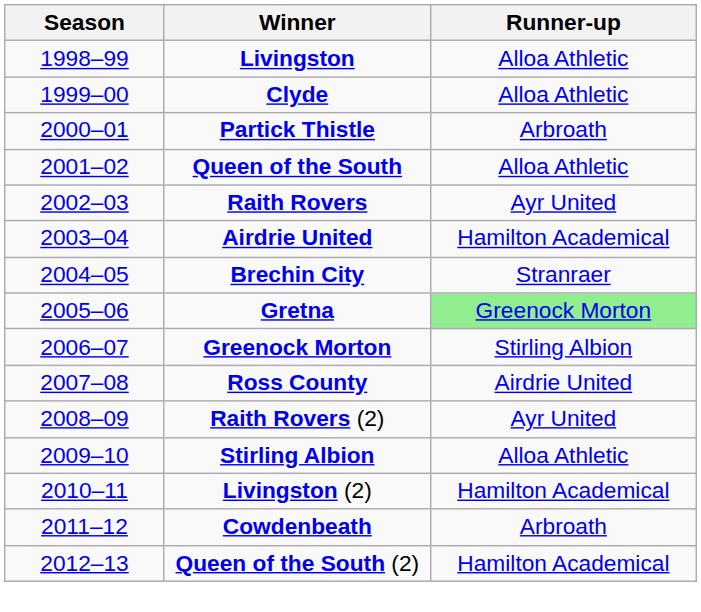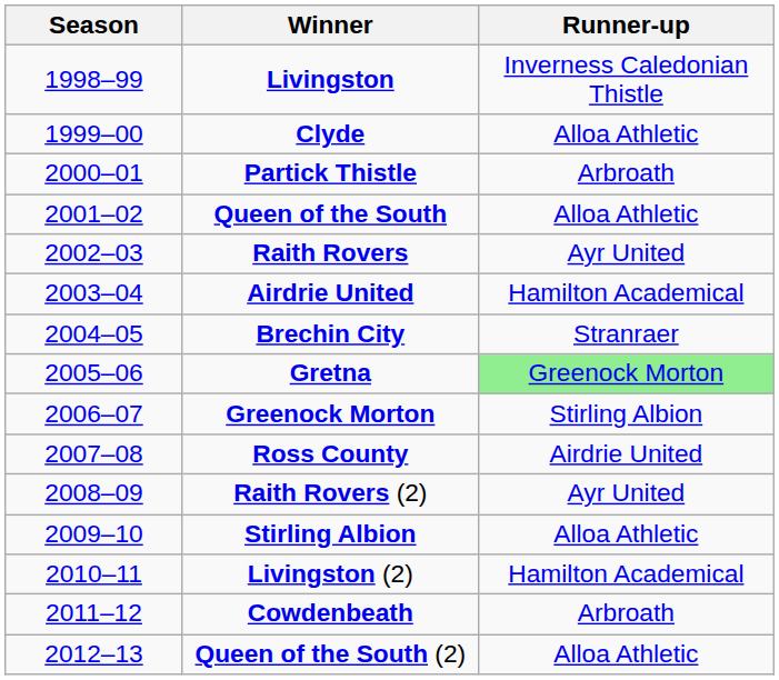Livingston | Runner-up: Alloa Athletic -> Inverness Caledonian Thistle
Queen of the South (2) | Runner-up: Hamilton Academical -> Alloa Athletic
